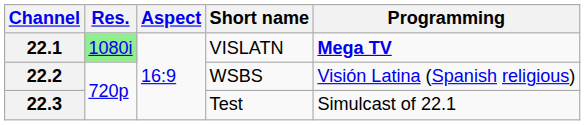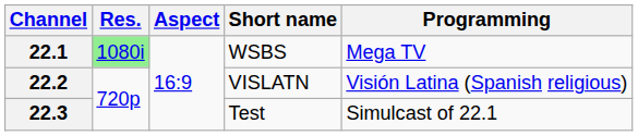22.1 | Short name: VISLATN -> WSBS
22.1 | Programming: bold -> normal
22.2 | Short name: WSBS -> VISLATN
